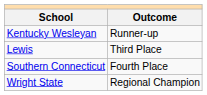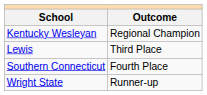Kentucky Wesleyan | Outcome: Runner-up -> Regional Champion
Wright State | Outcome: Regional Champion -> Runner-up
